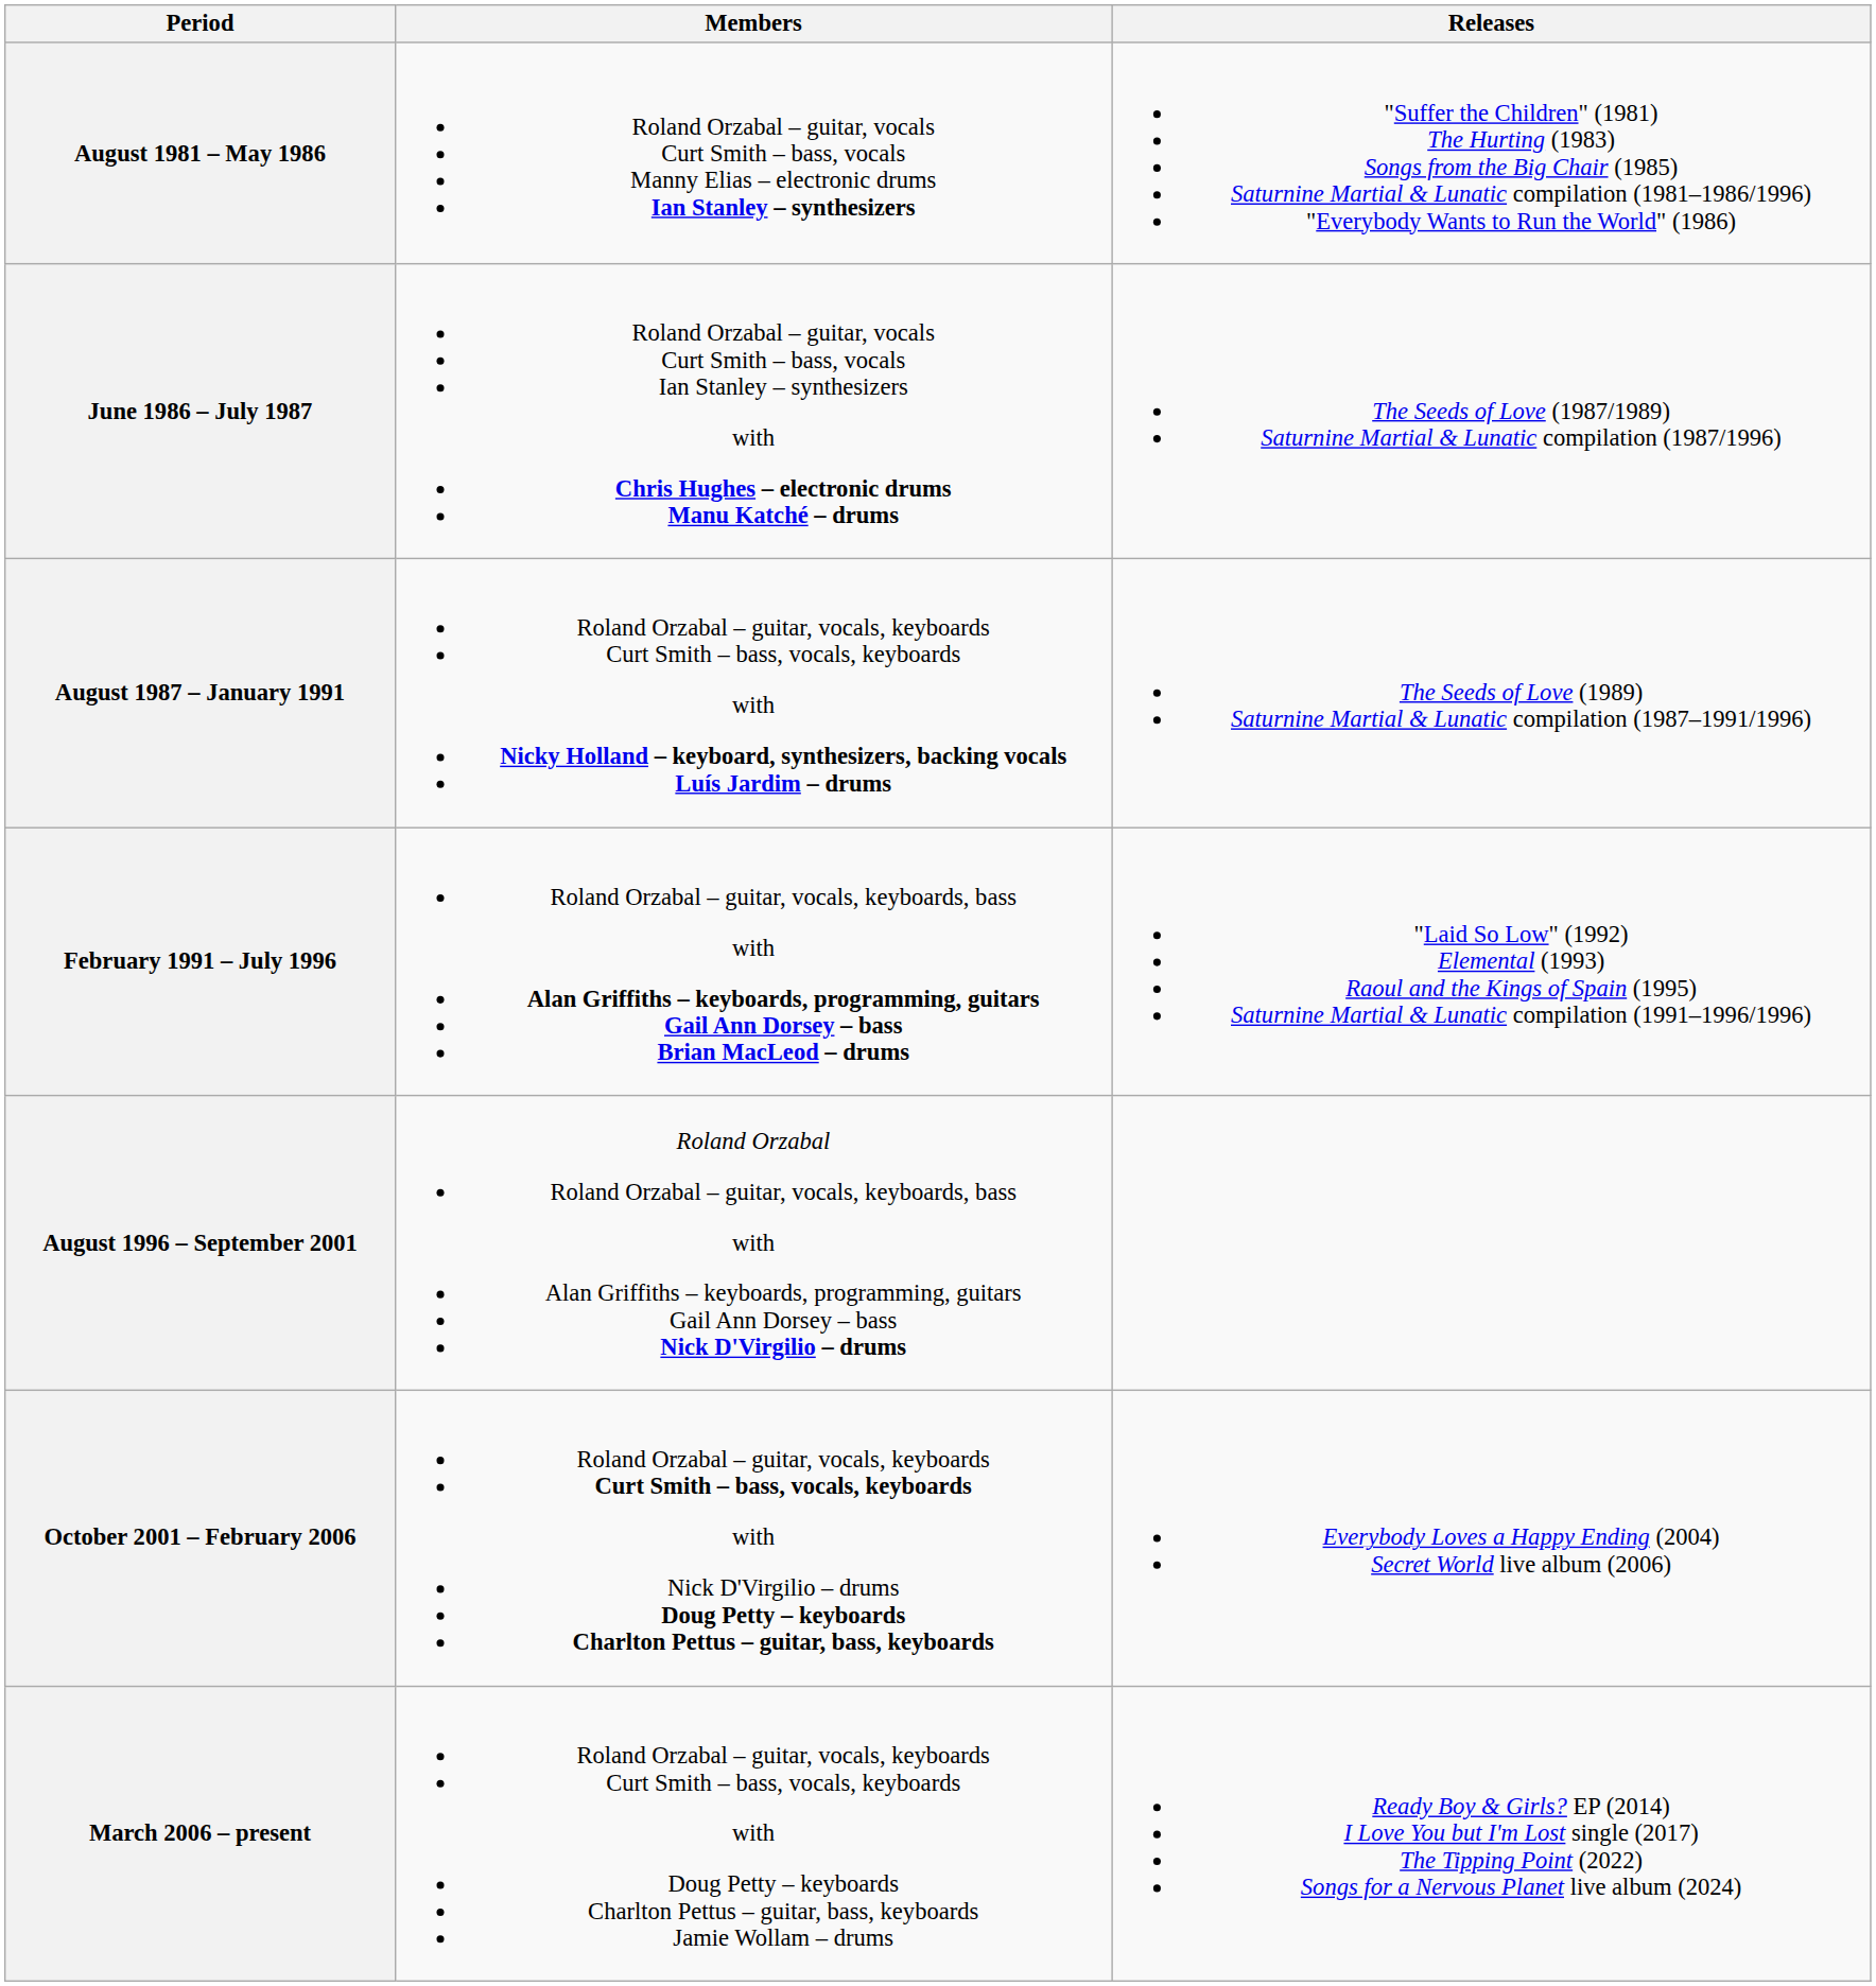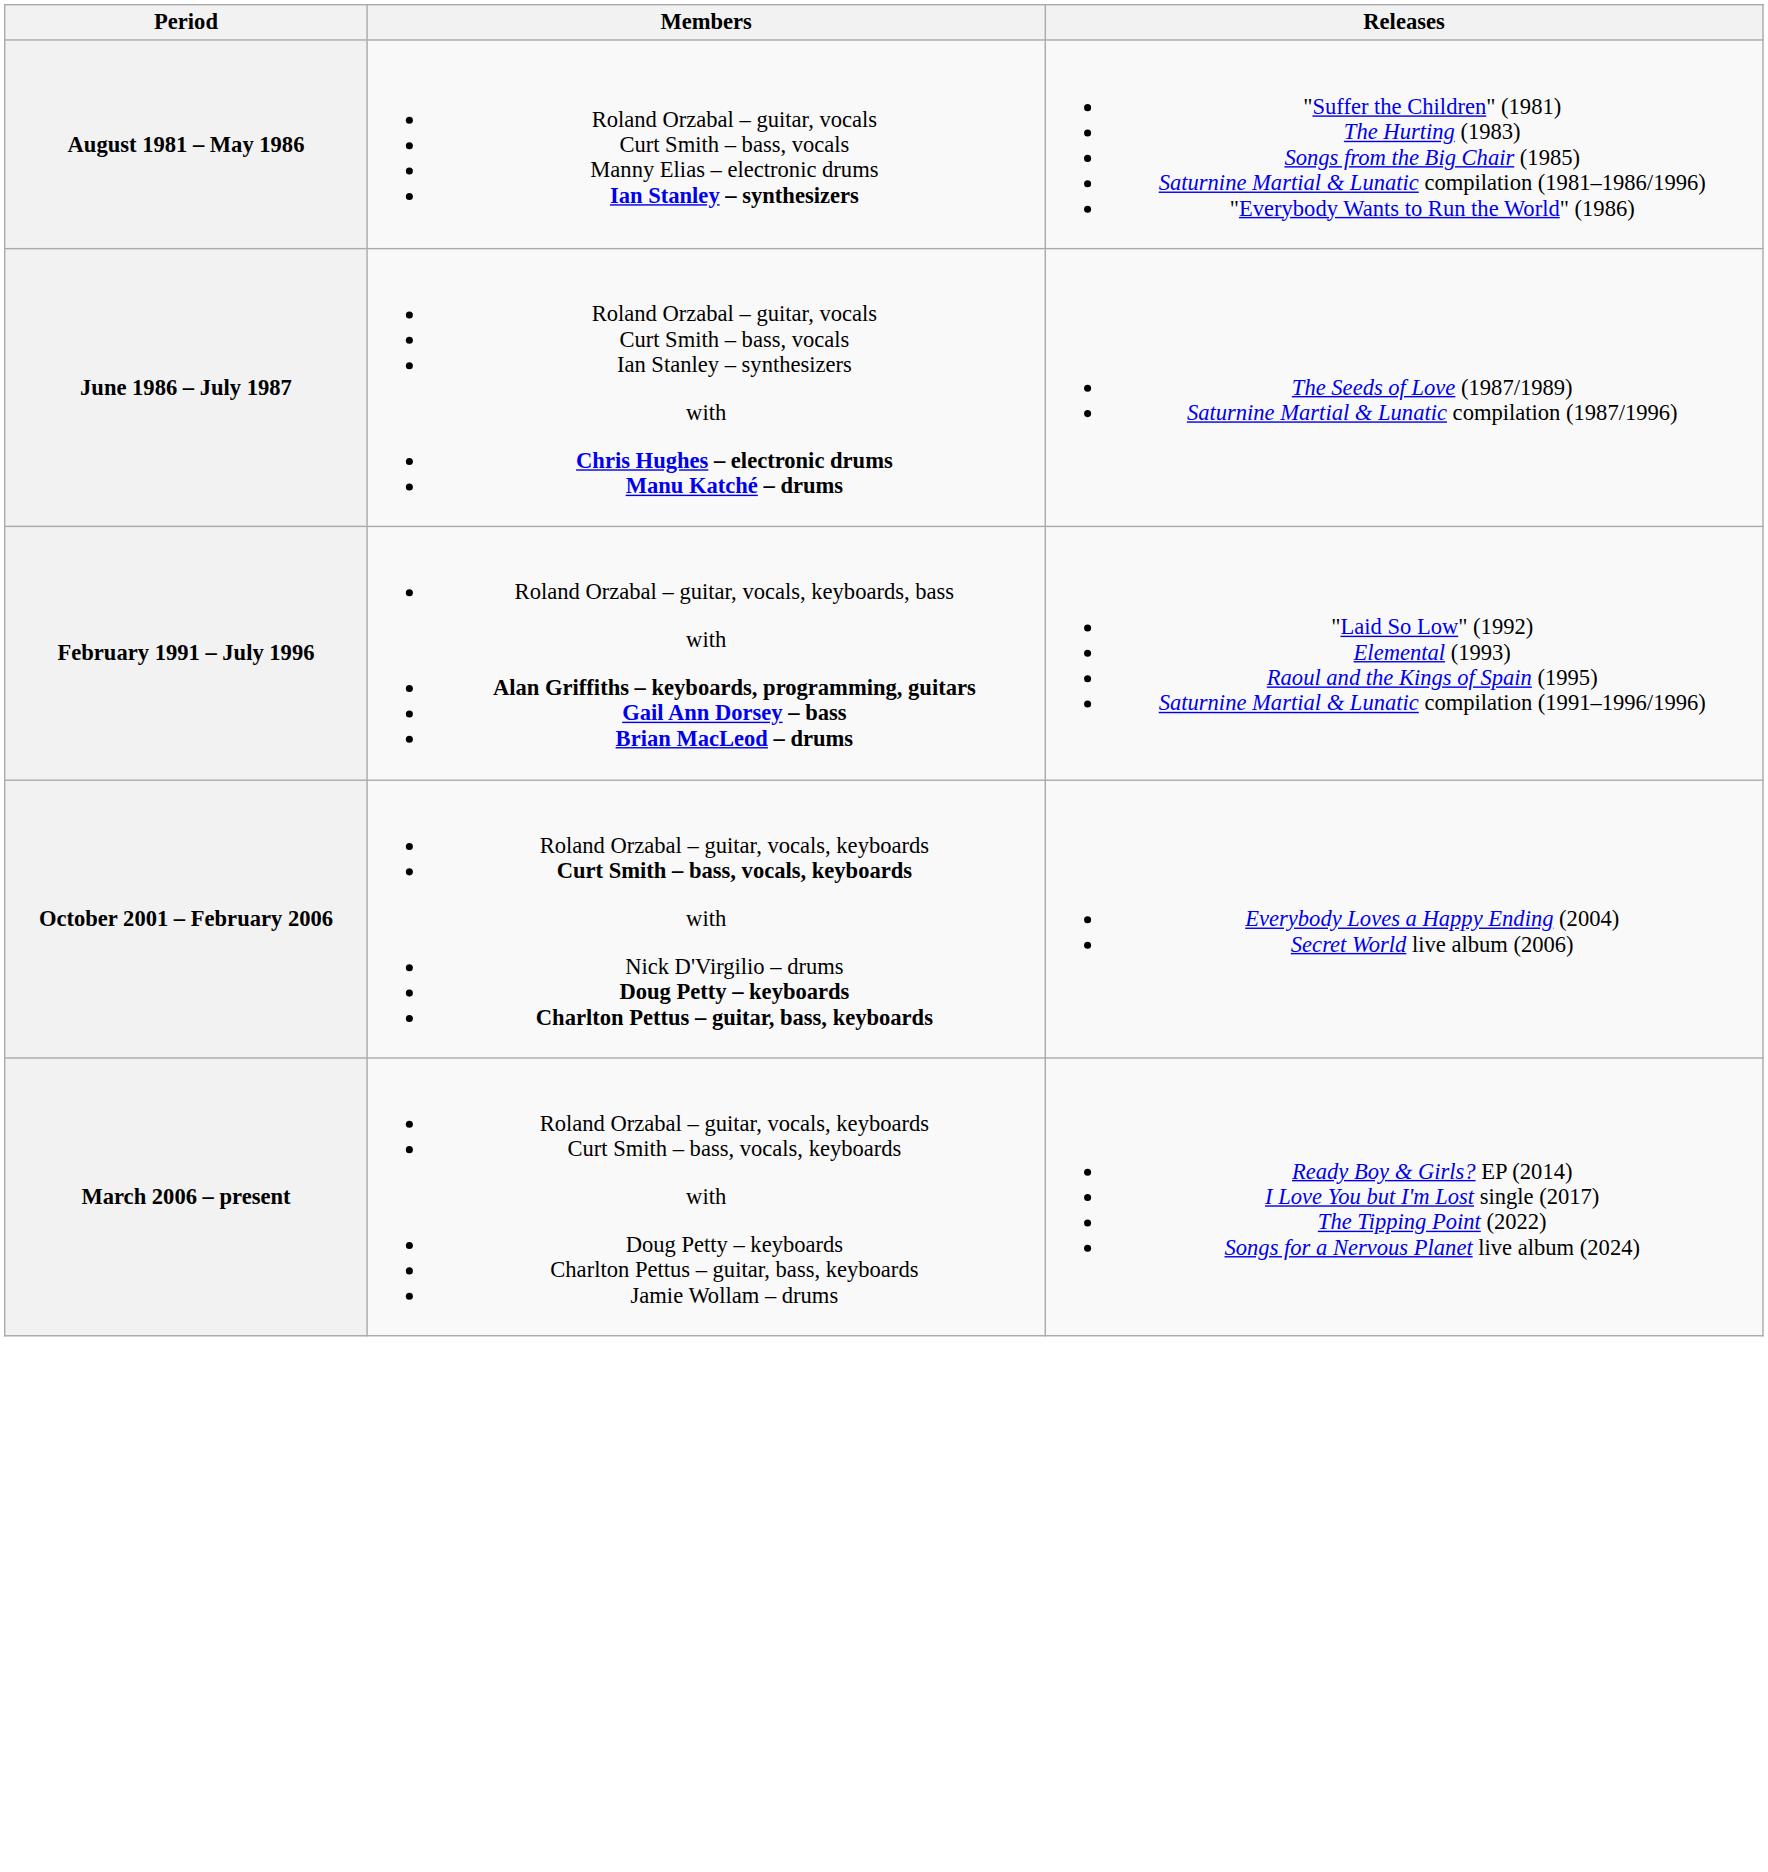- row: August 1987 – January 1991 | Roland Orzabal – guitar, vocals, keyboards Curt Smith – bass, vocals, keyboards with Nicky Holland – keyboard, synthesizers, backing vocals Luís Jardim – drums | The Seeds of Love (1989) Saturnine Martial & Lunatic compilation (1987–1991/1996)
- row: August 1996 – September 2001 | Roland Orzabal Roland Orzabal – guitar, vocals, keyboards, bass with Alan Griffiths – keyboards, programming, guitars Gail Ann Dorsey – bass Nick D'Virgilio – drums
